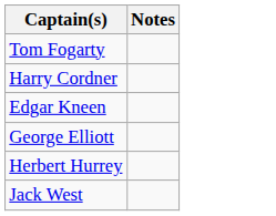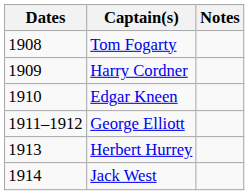+ column: Dates | 1908 | 1909 | 1910 | 1911–1912 | 1913 | 1914
